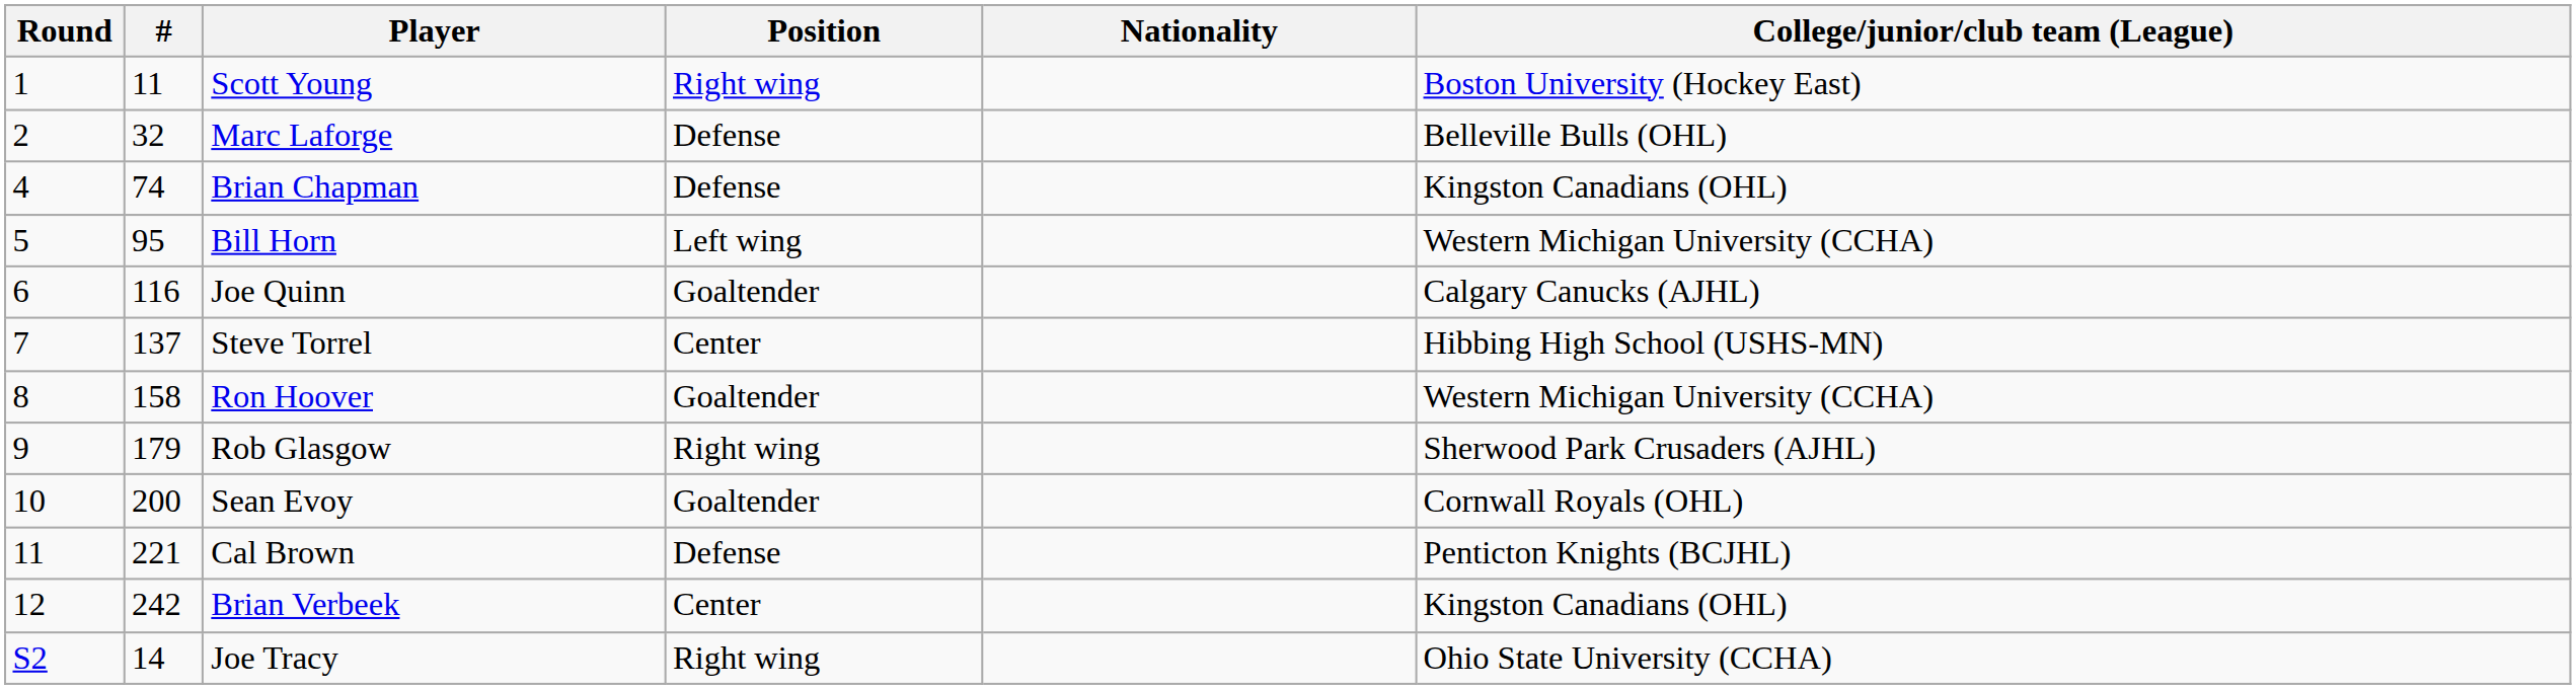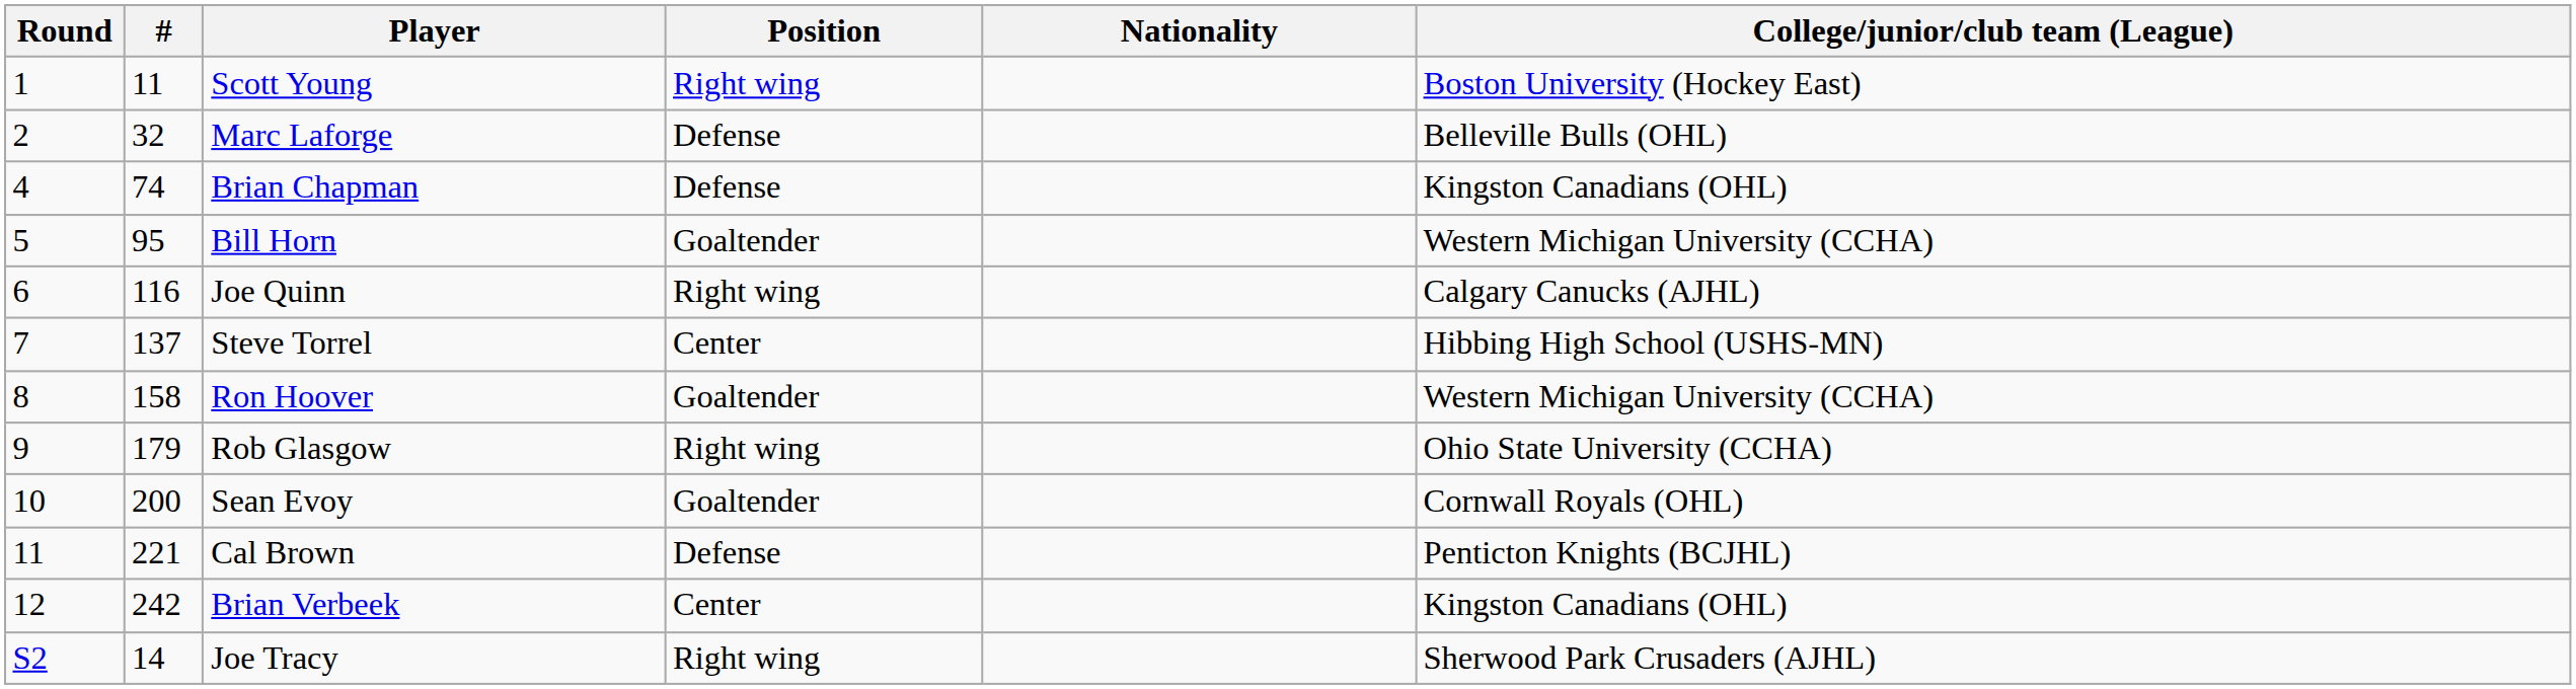Bill Horn | Position: Left wing -> Goaltender
Joe Quinn | Position: Goaltender -> Right wing
Rob Glasgow | College/junior/club team (League): Sherwood Park Crusaders (AJHL) -> Ohio State University (CCHA)
Joe Tracy | College/junior/club team (League): Ohio State University (CCHA) -> Sherwood Park Crusaders (AJHL)
